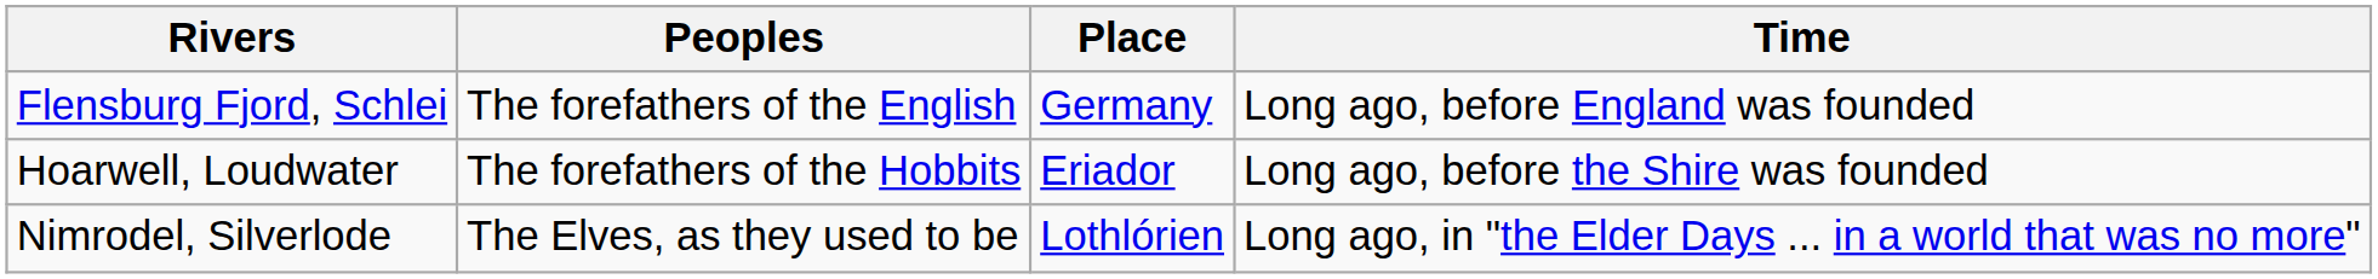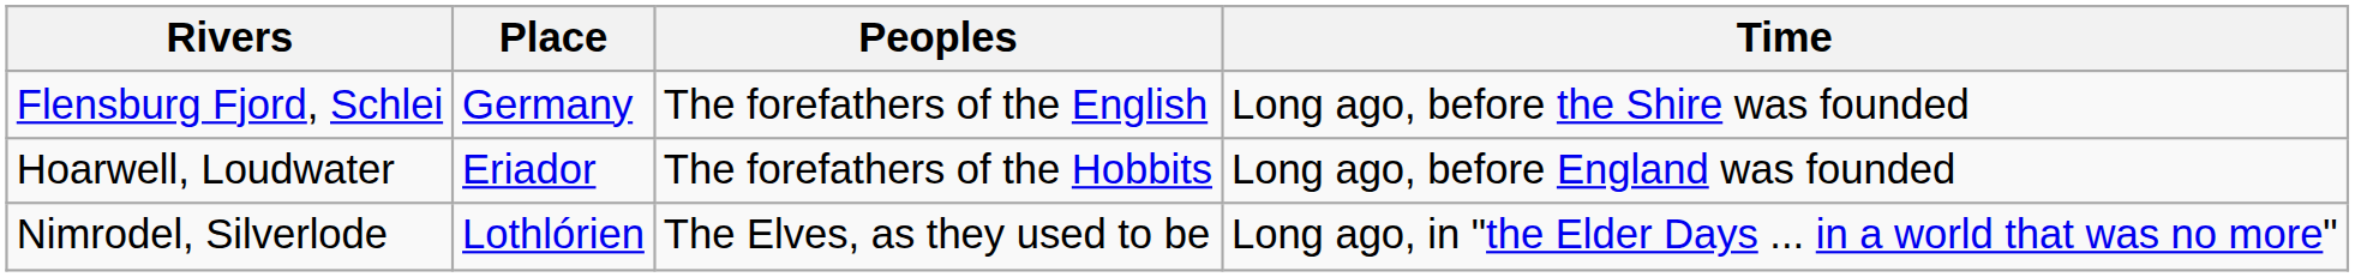columns swapped: Place <-> Peoples
Flensburg Fjord, Schlei | Time: Long ago, before England was founded -> Long ago, before the Shire was founded
Hoarwell, Loudwater | Time: Long ago, before the Shire was founded -> Long ago, before England was founded
